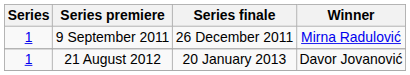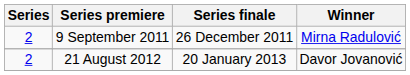9 September 2011 | Series: 1 -> 2
21 August 2012 | Series: 1 -> 2
